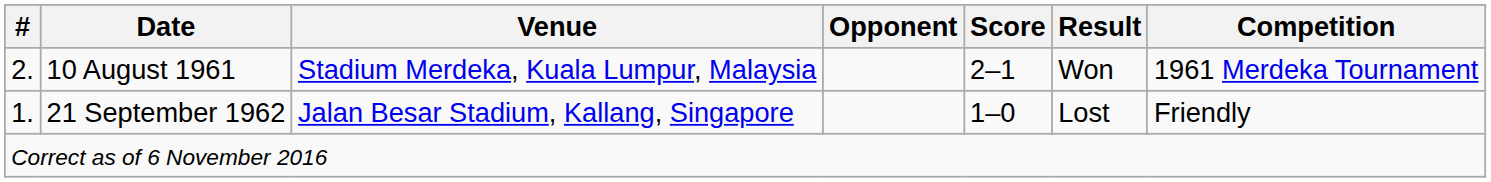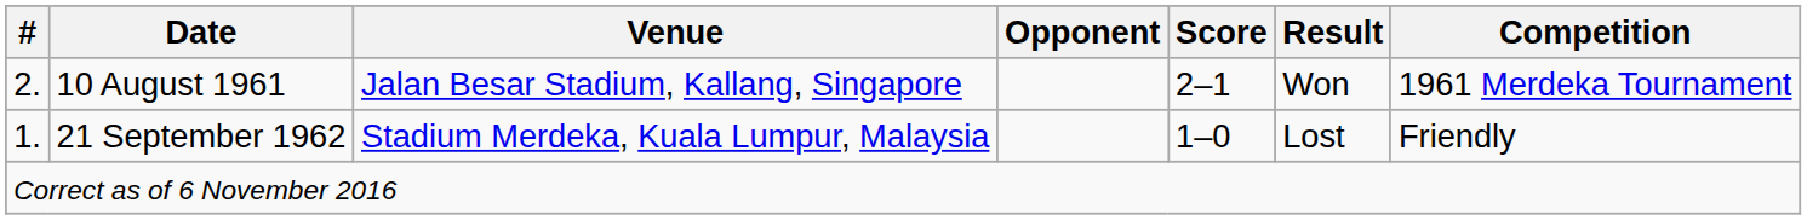10 August 1961 | Venue: Stadium Merdeka, Kuala Lumpur, Malaysia -> Jalan Besar Stadium, Kallang, Singapore
21 September 1962 | Venue: Jalan Besar Stadium, Kallang, Singapore -> Stadium Merdeka, Kuala Lumpur, Malaysia
